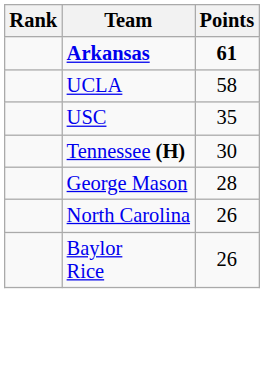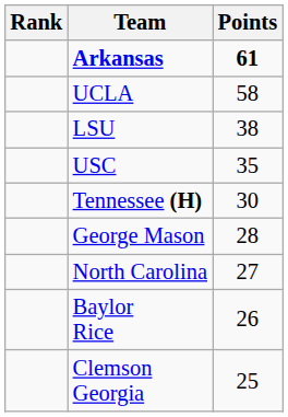+ row: LSU | 38
North Carolina | Points: 26 -> 27
+ row: Clemson Georgia | 25
